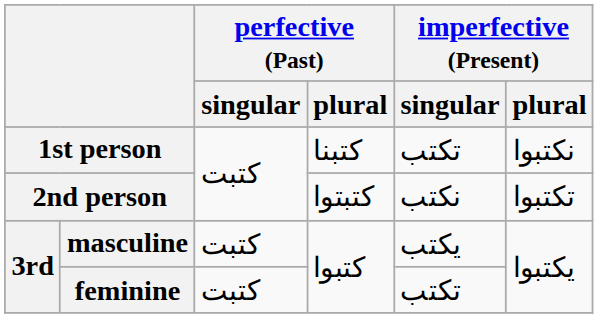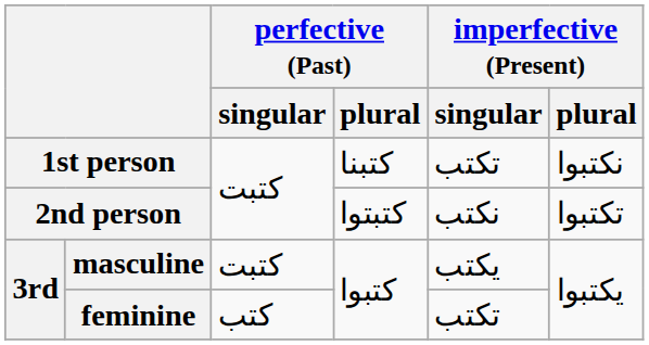feminine | perfective (Past) / singular: كتبت -> كتب
